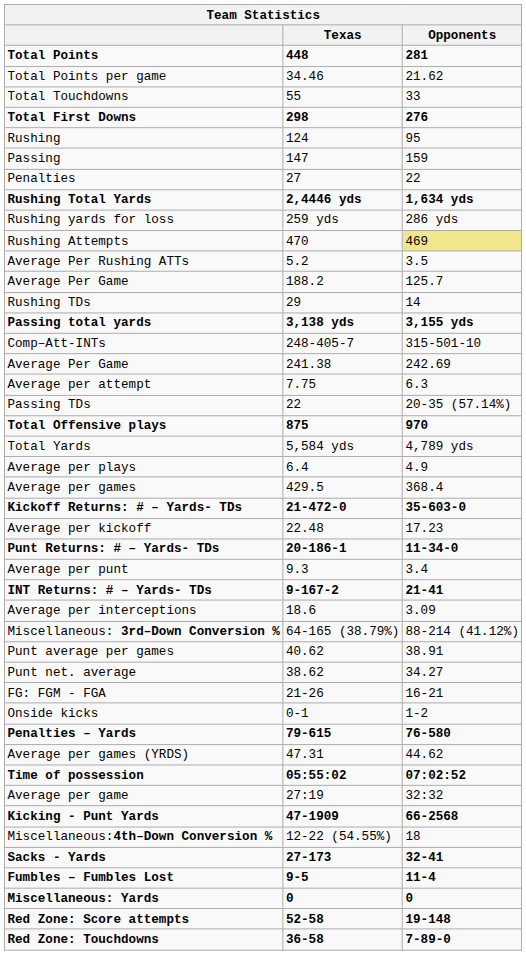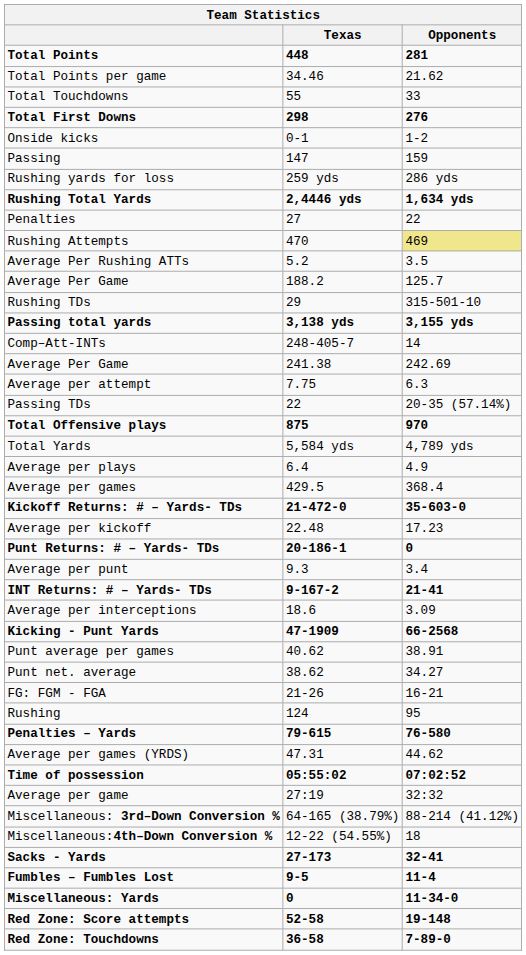rows swapped: Rushing <-> Onside kicks
rows swapped: Penalties <-> Rushing yards for loss
Rushing TDs | Opponents: 14 -> 315-501-10
Comp–Att-INTs | Opponents: 315-501-10 -> 14
Punt Returns: # – Yards- TDs | Opponents: 11-34-0 -> 0
rows swapped: Kicking - Punt Yards <-> Miscellaneous: 3rd–Down Conversion %
Miscellaneous: Yards | Opponents: 0 -> 11-34-0
